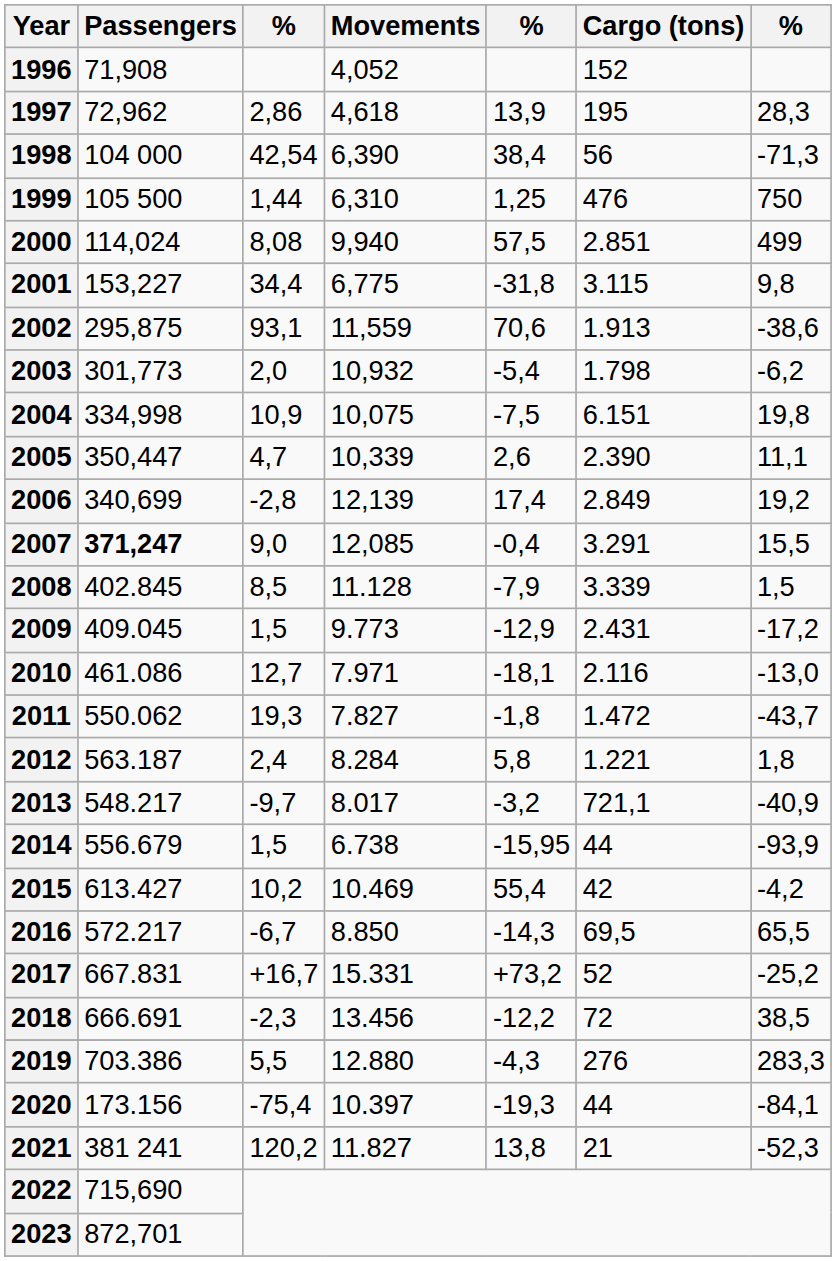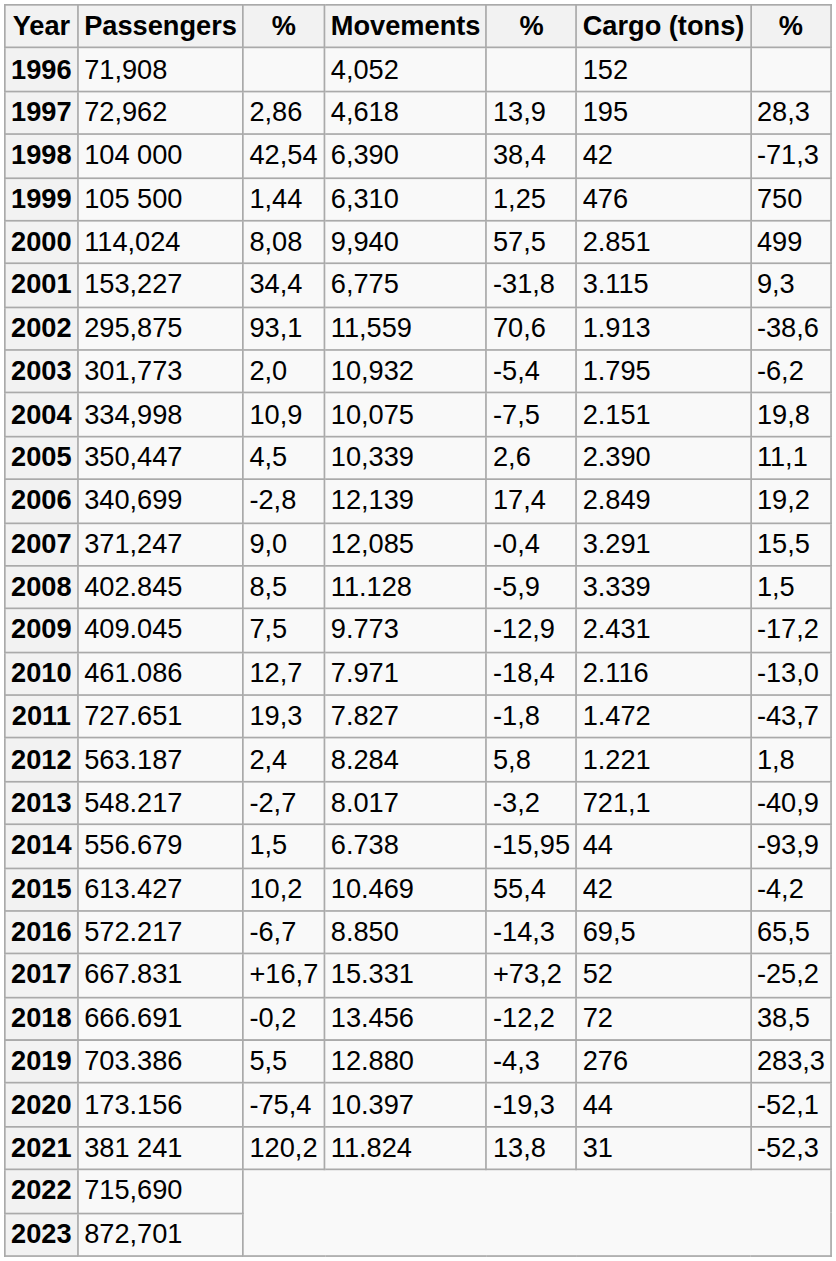1998 | Cargo (tons): 56 -> 42
2001 | column 7: 9,8 -> 9,3
2003 | Cargo (tons): 1.798 -> 1.795
2004 | Cargo (tons): 6.151 -> 2.151
2005 | column 3: 4,7 -> 4,5
2007 | Passengers: bold -> normal
2008 | column 5: -7,9 -> -5,9
2009 | column 3: 1,5 -> 7,5
2010 | column 5: -18,1 -> -18,4
2011 | Passengers: 550.062 -> 727.651
2013 | column 3: -9,7 -> -2,7
2018 | column 3: -2,3 -> -0,2
2020 | column 7: -84,1 -> -52,1
2021 | Movements: 11.827 -> 11.824
2021 | Cargo (tons): 21 -> 31
